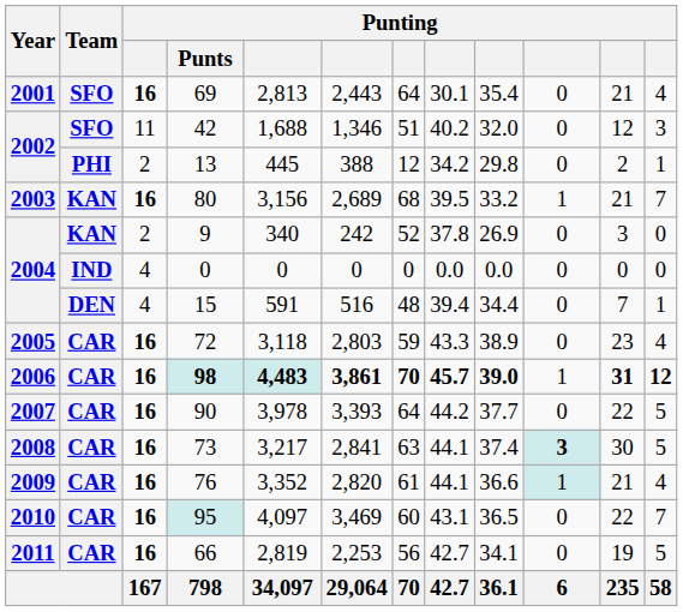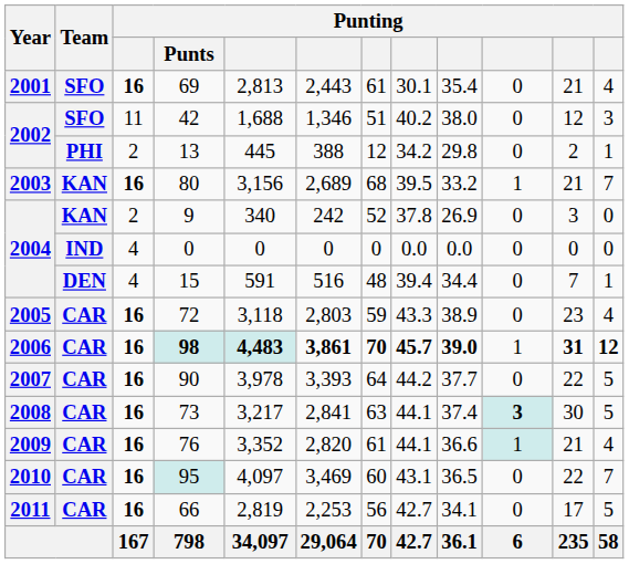69 | column 7: 64 -> 61
42 | column 9: 32.0 -> 38.0
66 | column 11: 19 -> 17
